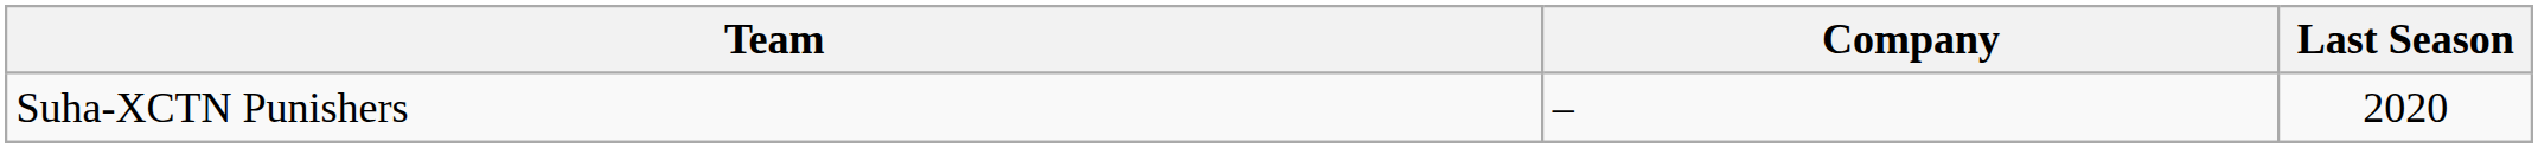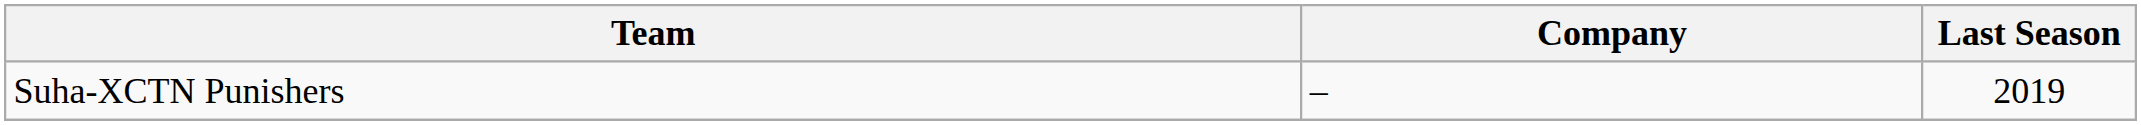Suha-XCTN Punishers | Last Season: 2020 -> 2019
